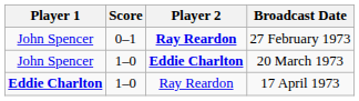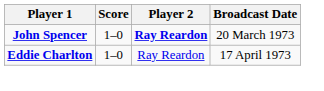- row: John Spencer | 0–1 | Ray Reardon | 27 February 1973
20 March 1973 | Player 1: normal -> bold
20 March 1973 | Player 2: Eddie Charlton -> Ray Reardon
